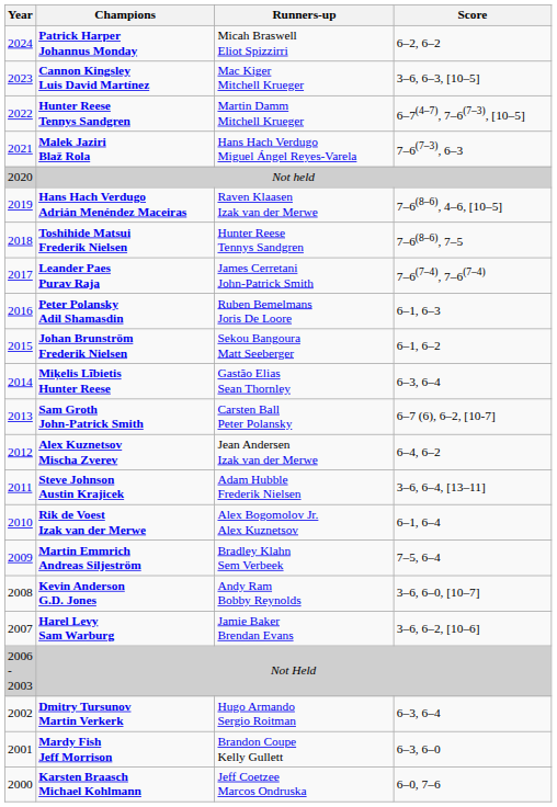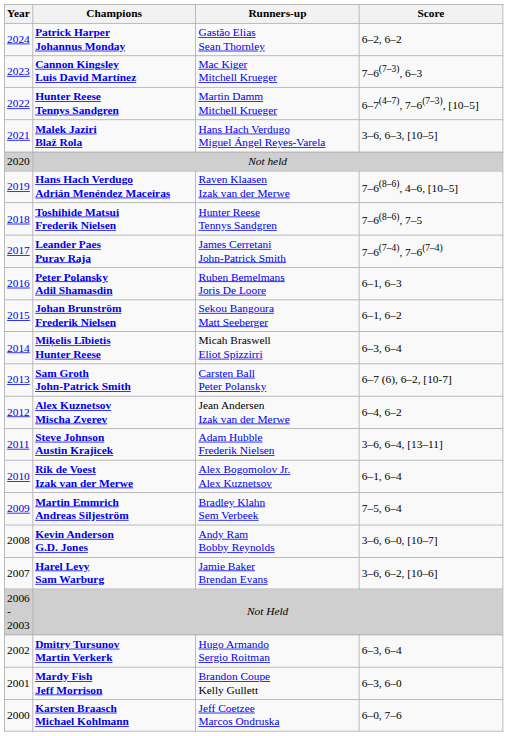Patrick Harper Johannus Monday | Runners-up: Micah Braswell Eliot Spizzirri -> Gastão Elias Sean Thornley
Cannon Kingsley Luis David Martínez | Score: 3–6, 6–3, [10–5] -> 7–6(7–3), 6–3
Malek Jaziri Blaž Rola | Score: 7–6(7–3), 6–3 -> 3–6, 6–3, [10–5]
Miķelis Lībietis Hunter Reese | Runners-up: Gastão Elias Sean Thornley -> Micah Braswell Eliot Spizzirri
